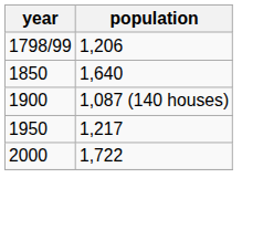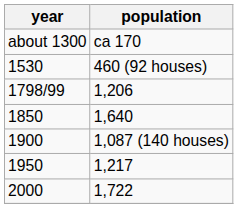+ row: about 1300 | ca 170
+ row: 1530 | 460 (92 houses)
